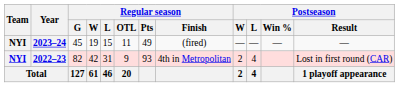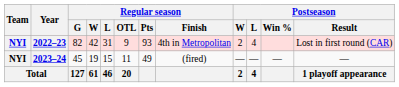rows swapped: 2022–23 <-> 2023–24
